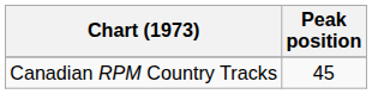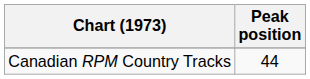Canadian RPM Country Tracks | Peak position: 45 -> 44
